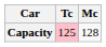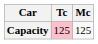Capacity | Mc: 128 -> 125
